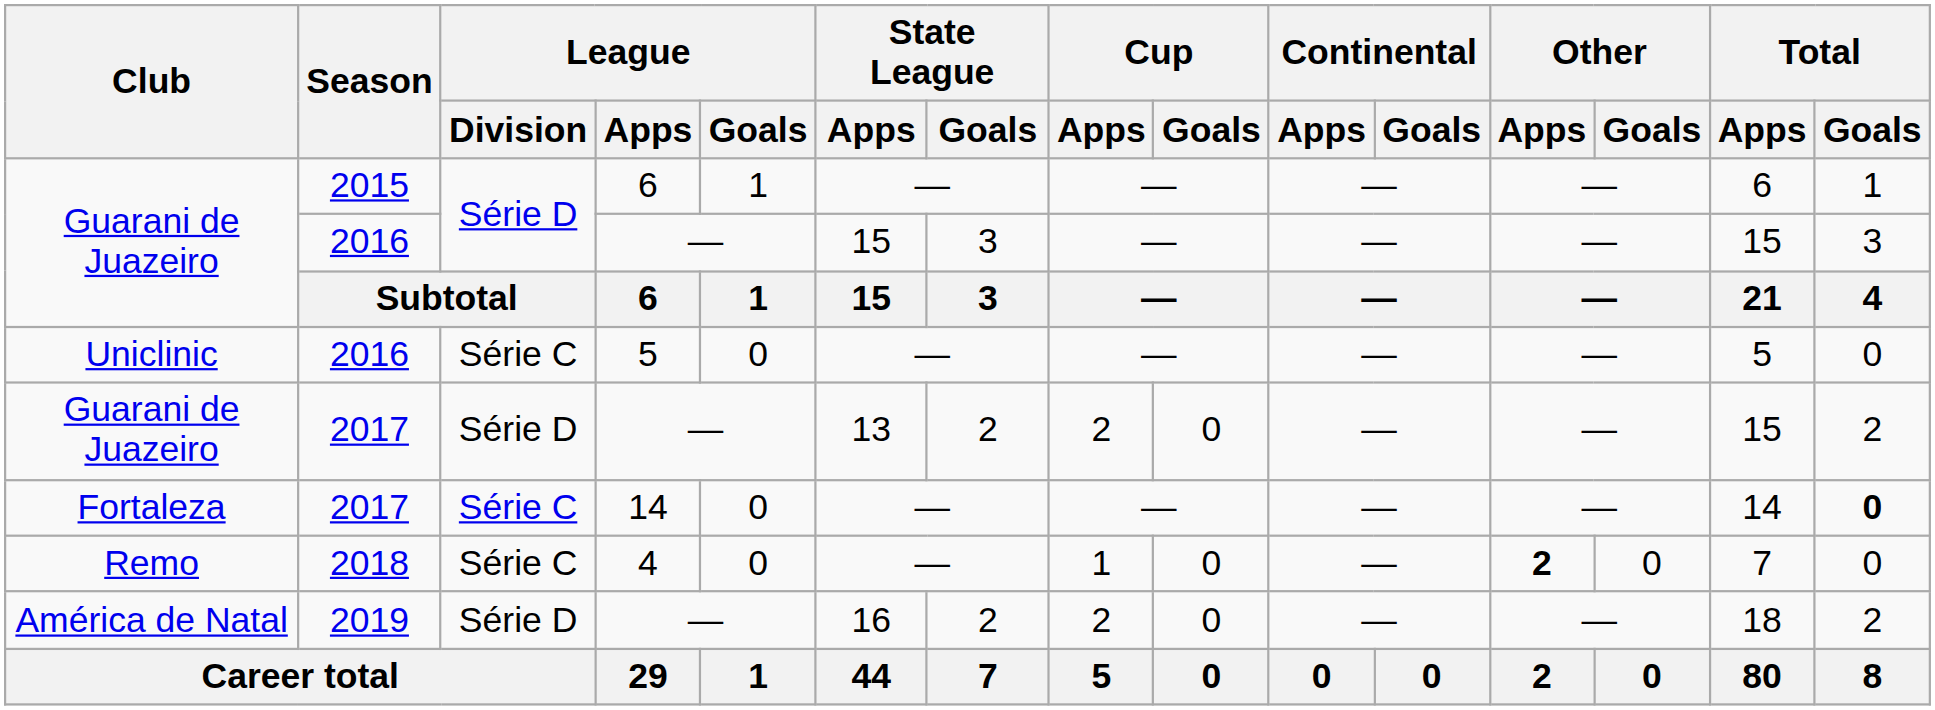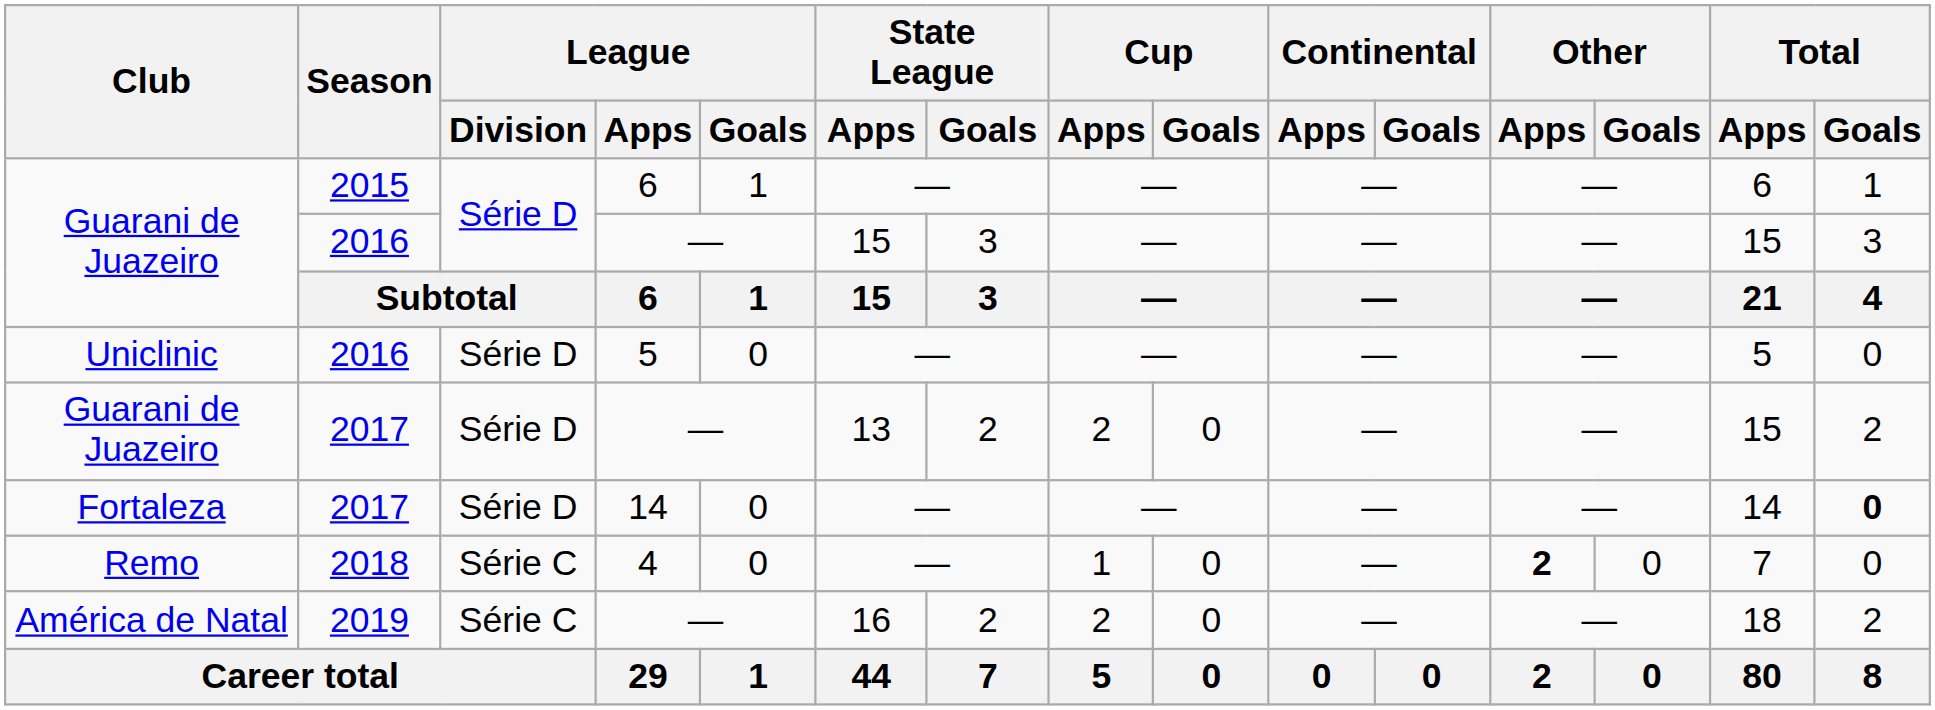Uniclinic | League / Division: Série C -> Série D
Fortaleza | League / Division: Série C -> Série D
América de Natal | League / Division: Série D -> Série C
